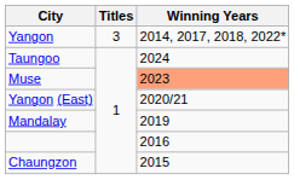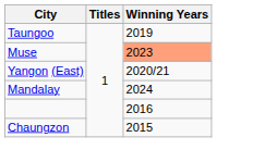- row: Yangon | 3 | 2014, 2017, 2018, 2022*
Taungoo | Winning Years: 2024 -> 2019
Mandalay | Winning Years: 2019 -> 2024
